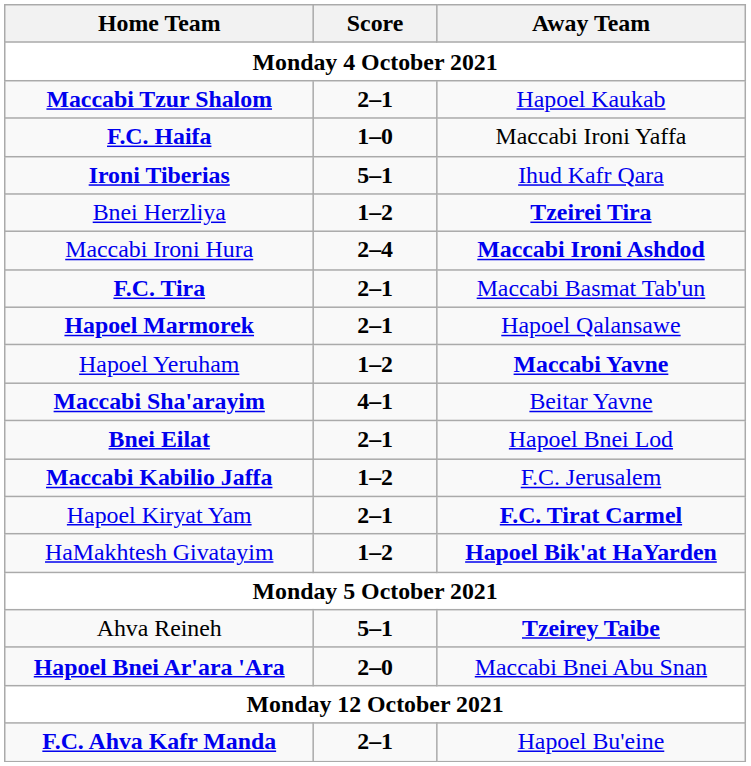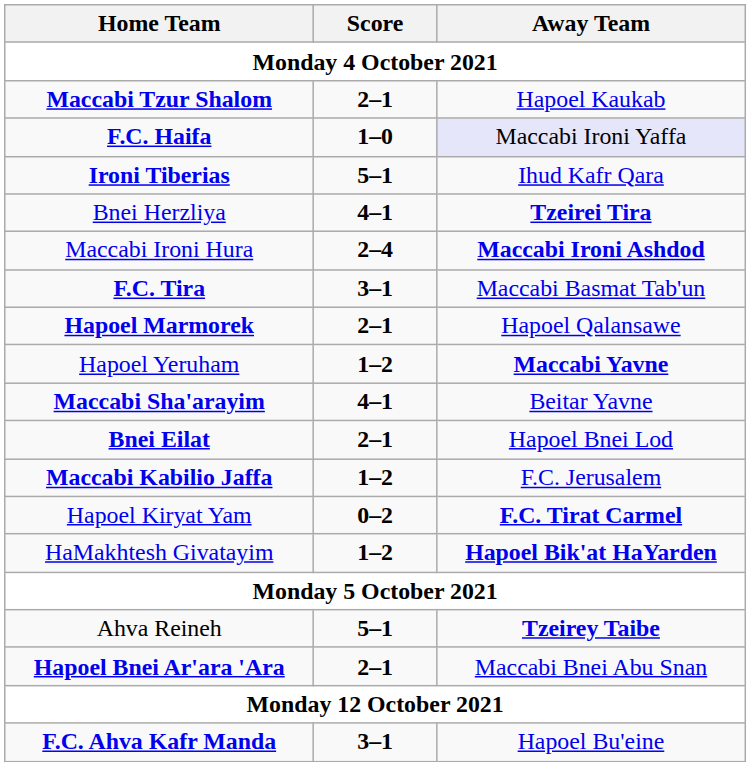F.C. Haifa | Away Team: no background -> lavender background
Bnei Herzliya | Score: 1–2 -> 4–1
F.C. Tira | Score: 2–1 -> 3–1
Hapoel Kiryat Yam | Score: 2–1 -> 0–2
Hapoel Bnei Ar'ara 'Ara | Score: 2–0 -> 2–1
F.C. Ahva Kafr Manda | Score: 2–1 -> 3–1
